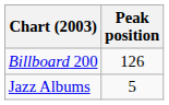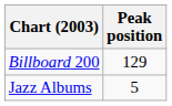Billboard 200 | Peak position: 126 -> 129
